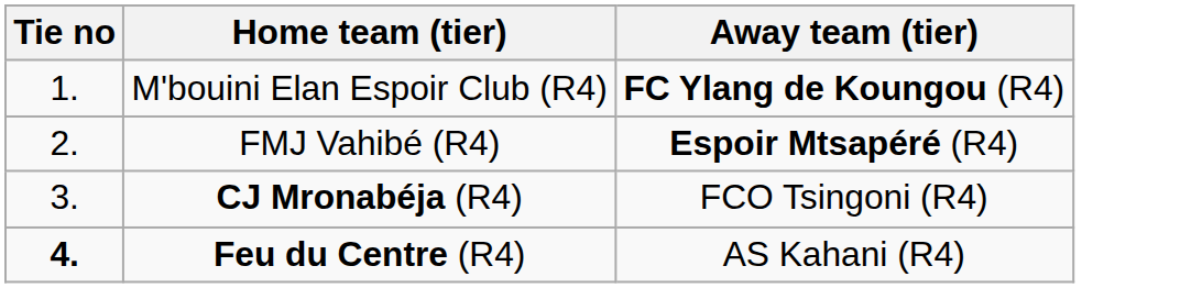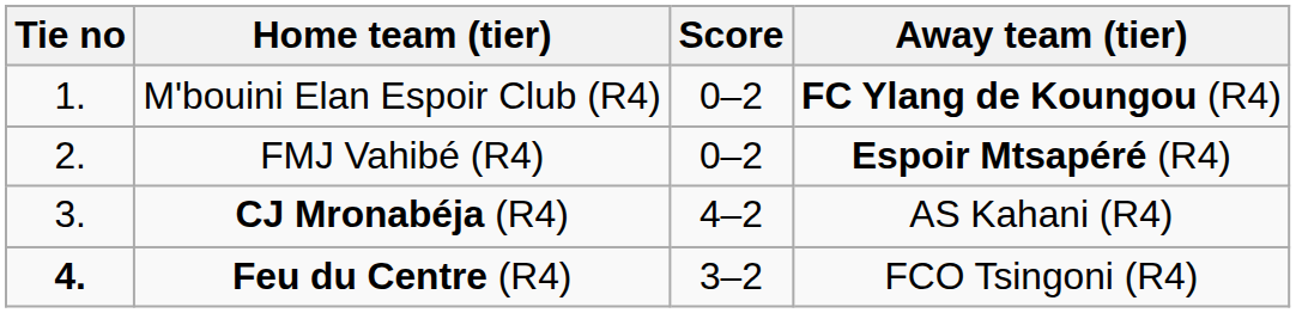+ column: Score | 0–2 | 0–2 | 4–2 | 3–2
CJ Mronabéja (R4) | Away team (tier): FCO Tsingoni (R4) -> AS Kahani (R4)
Feu du Centre (R4) | Away team (tier): AS Kahani (R4) -> FCO Tsingoni (R4)
